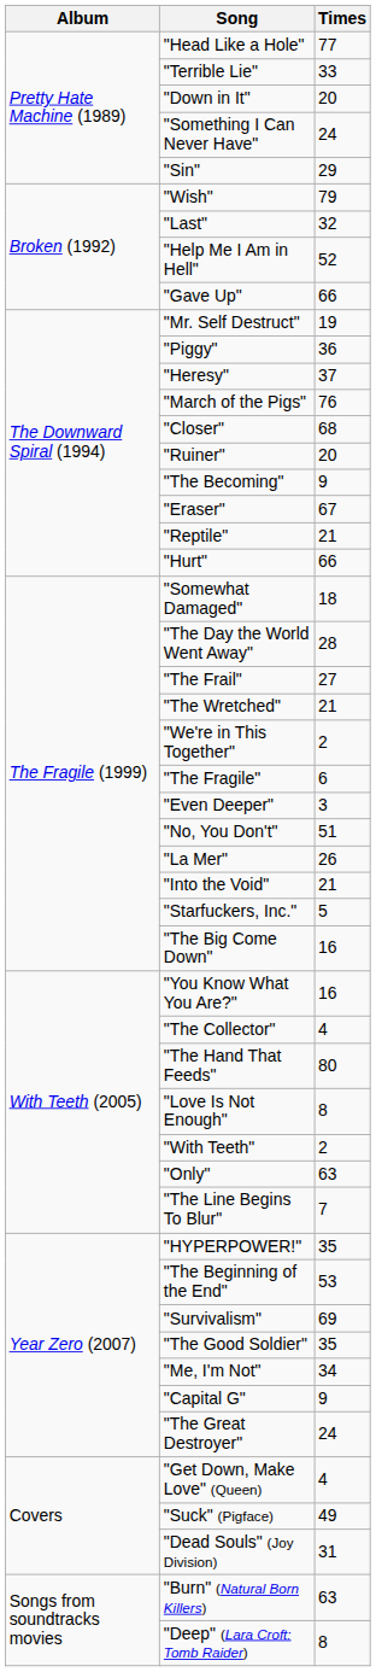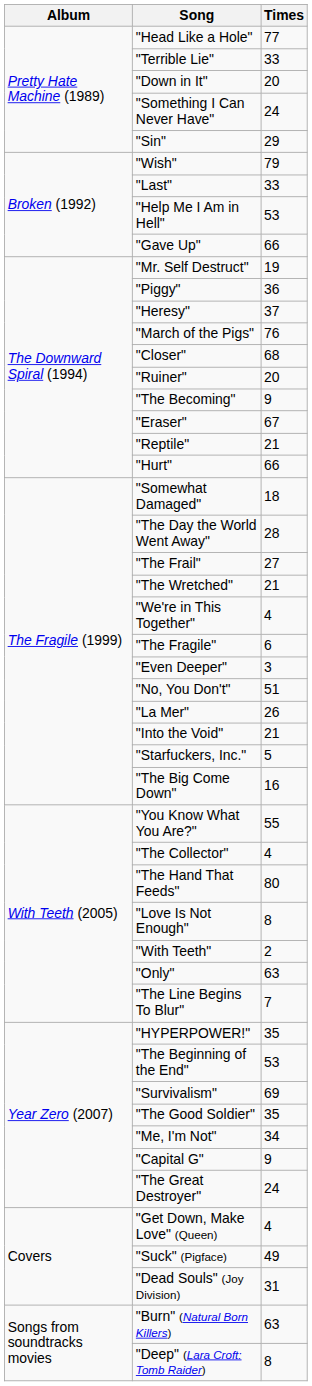"Last" | Times: 32 -> 33
"Help Me I Am in Hell" | Times: 52 -> 53
"We're in This Together" | Times: 2 -> 4
"You Know What You Are?" | Times: 16 -> 55
